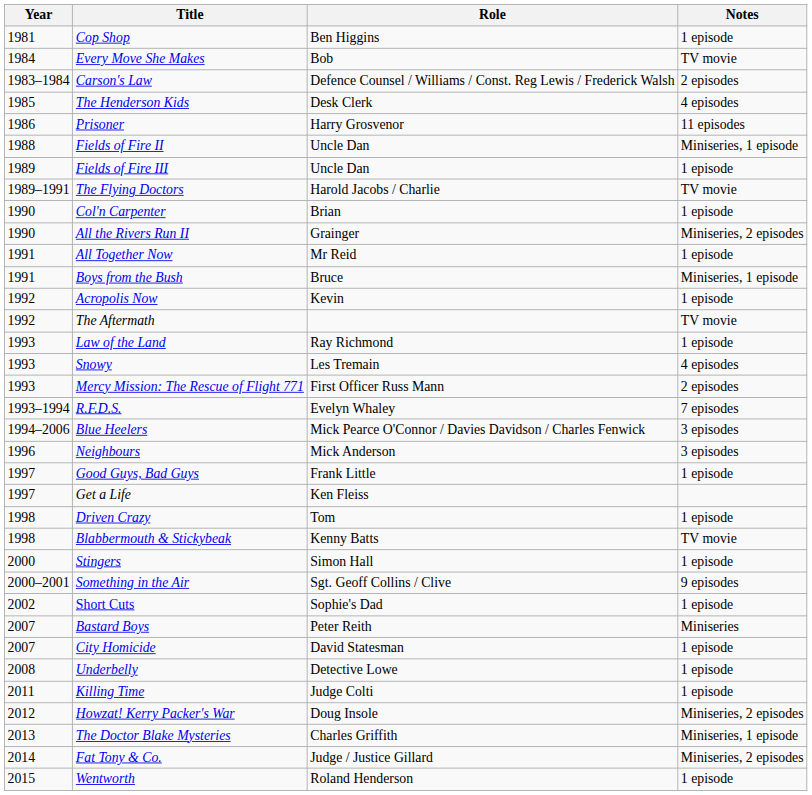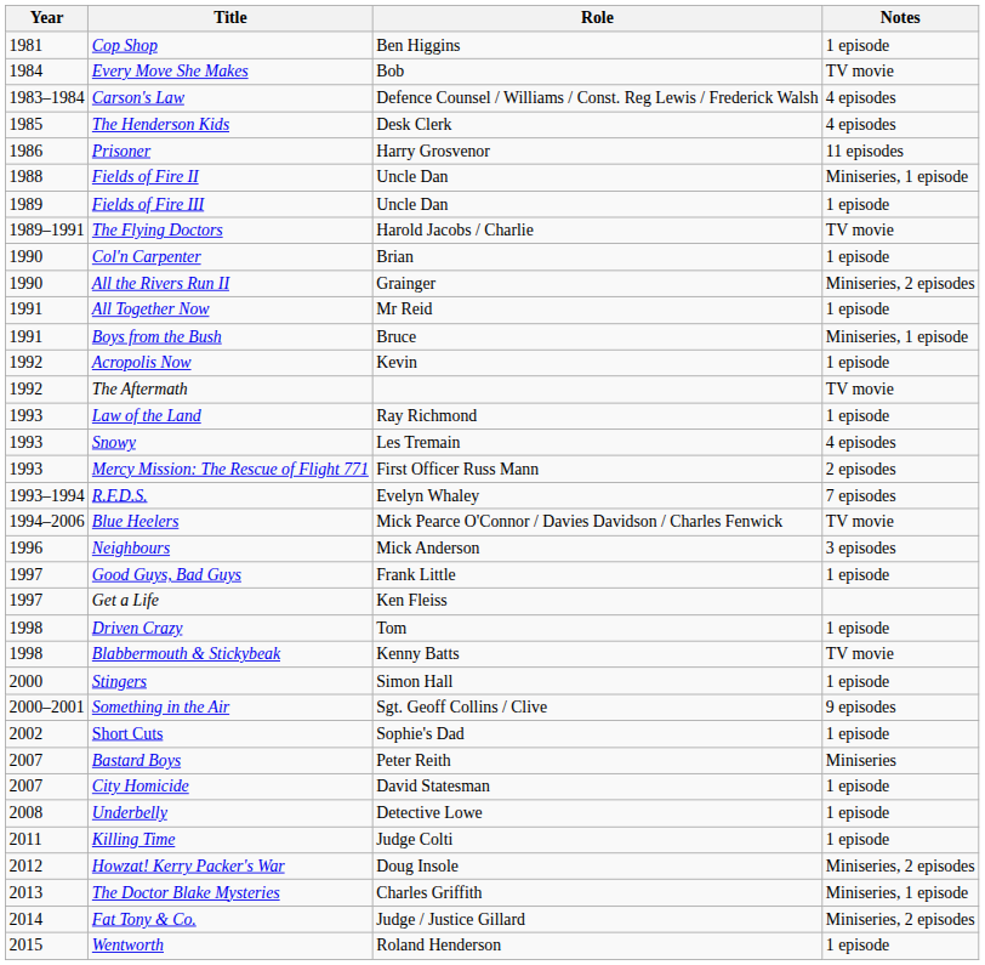Carson's Law | Notes: 2 episodes -> 4 episodes
Blue Heelers | Notes: 3 episodes -> TV movie
